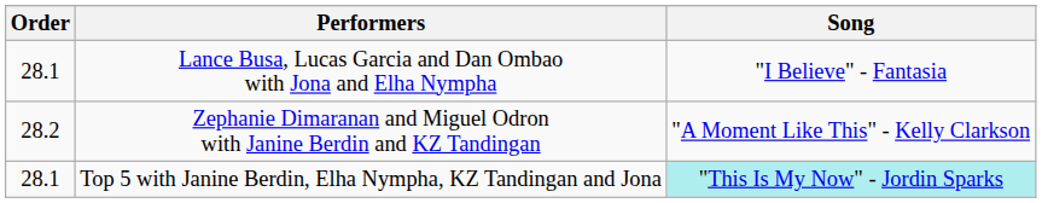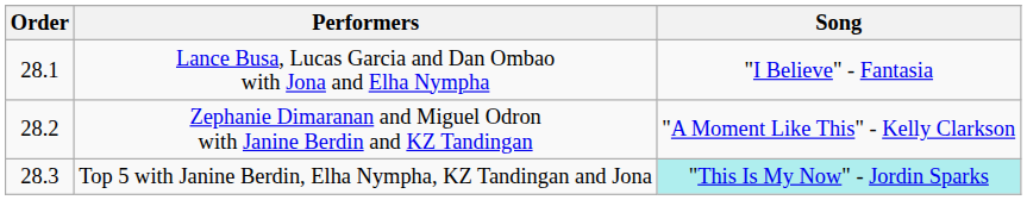Top 5 with Janine Berdin, Elha Nympha, KZ Tandingan and Jona | Order: 28.1 -> 28.3
